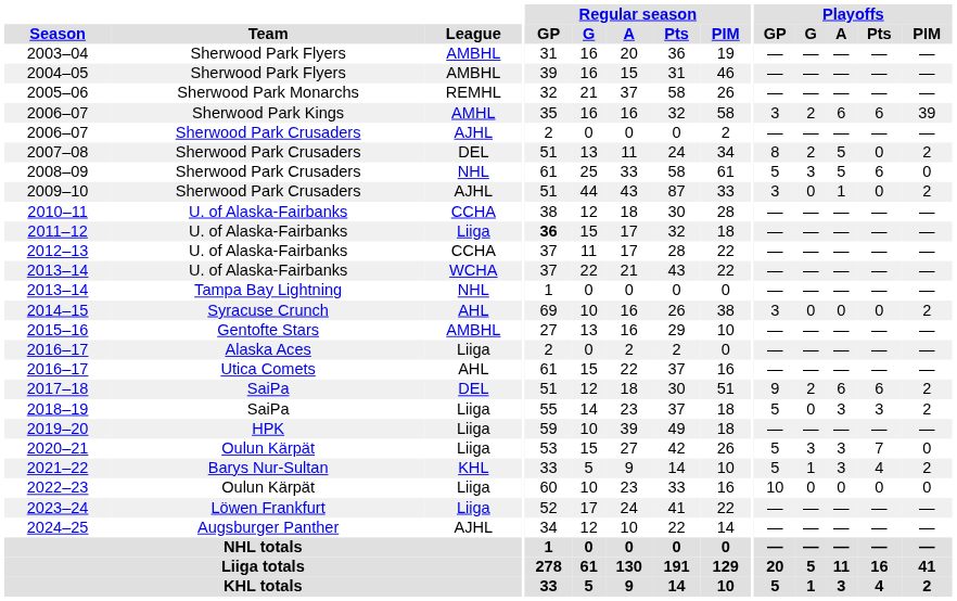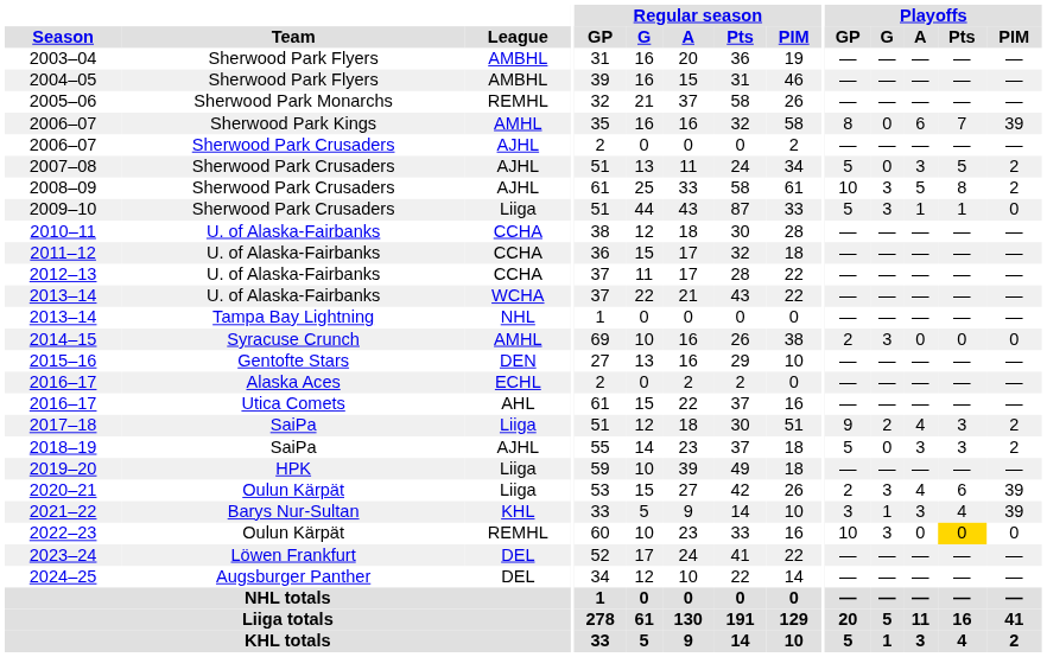2006–07 / Sherwood Park Kings | Playoffs / GP: 3 -> 8
2006–07 / Sherwood Park Kings | Playoffs / G: 2 -> 0
2006–07 / Sherwood Park Kings | Playoffs / Pts: 6 -> 7
2007–08 | League: DEL -> AJHL
2007–08 | Playoffs / GP: 8 -> 5
2007–08 | Playoffs / G: 2 -> 0
2007–08 | Playoffs / A: 5 -> 3
2007–08 | Playoffs / Pts: 0 -> 5
2008–09 | League: NHL -> AJHL
2008–09 | Playoffs / GP: 5 -> 10
2008–09 | Playoffs / Pts: 6 -> 8
2008–09 | Playoffs / PIM: 0 -> 2
2009–10 | League: AJHL -> Liiga
2009–10 | Playoffs / GP: 3 -> 5
2009–10 | Playoffs / G: 0 -> 3
2009–10 | Playoffs / Pts: 0 -> 1
2009–10 | Playoffs / PIM: 2 -> 0
2011–12 | League: Liiga -> CCHA
2011–12 | Regular season / GP: bold -> normal
2014–15 | League: AHL -> AMHL
2014–15 | Playoffs / GP: 3 -> 2
2014–15 | Playoffs / G: 0 -> 3
2014–15 | Playoffs / PIM: 2 -> 0
2015–16 | League: AMBHL -> DEN
2016–17 / Alaska Aces | League: Liiga -> ECHL
2017–18 | League: DEL -> Liiga
2017–18 | Playoffs / A: 6 -> 4
2017–18 | Playoffs / Pts: 6 -> 3
2018–19 | League: Liiga -> AJHL
2020–21 | Playoffs / GP: 5 -> 2
2020–21 | Playoffs / A: 3 -> 4
2020–21 | Playoffs / Pts: 7 -> 6
2020–21 | Playoffs / PIM: 0 -> 39
2021–22 | Playoffs / GP: 5 -> 3
2021–22 | Playoffs / PIM: 2 -> 39
2022–23 | League: Liiga -> REMHL
2022–23 | Playoffs / G: 0 -> 3
2022–23 | Playoffs / Pts: no background -> gold background
2023–24 | League: Liiga -> DEL
2024–25 | League: AJHL -> DEL
